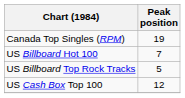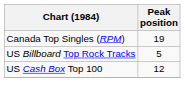- row: US Billboard Hot 100 | 7
